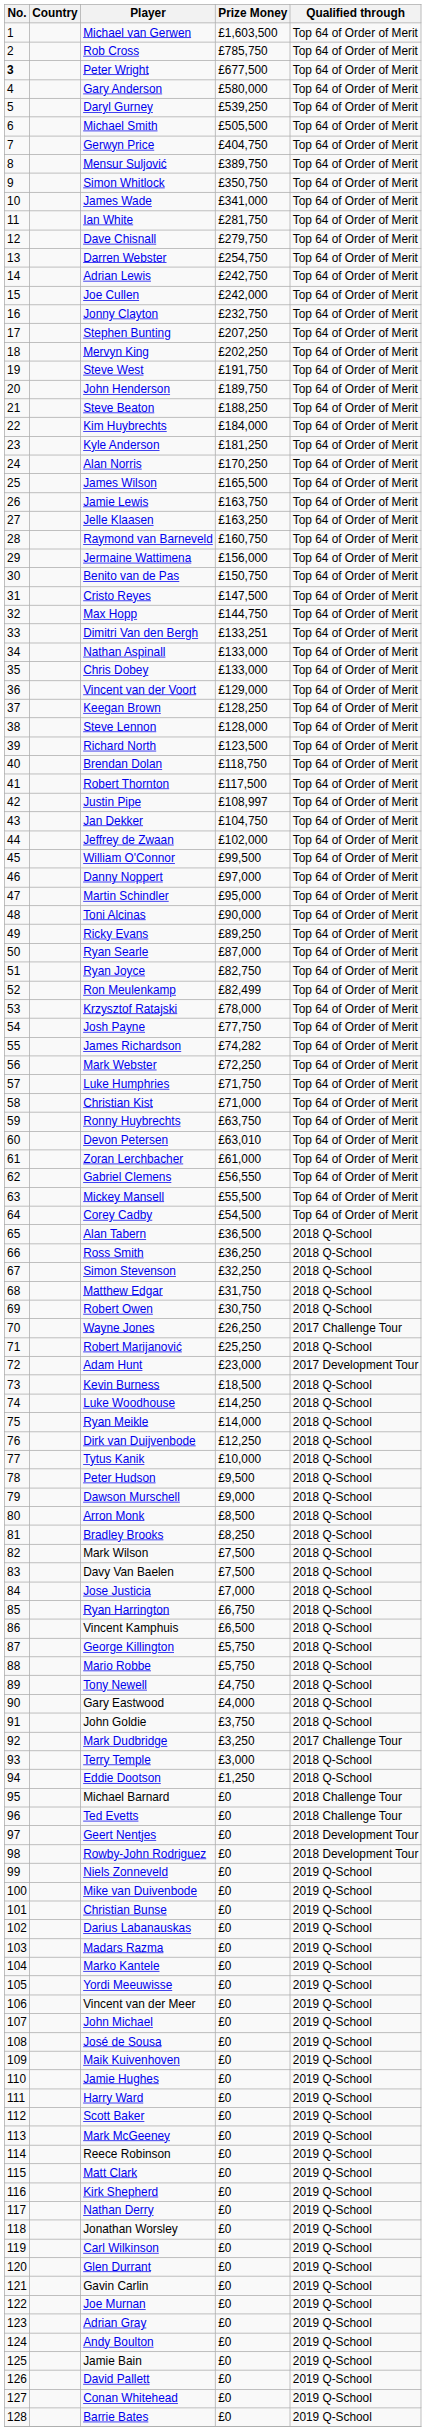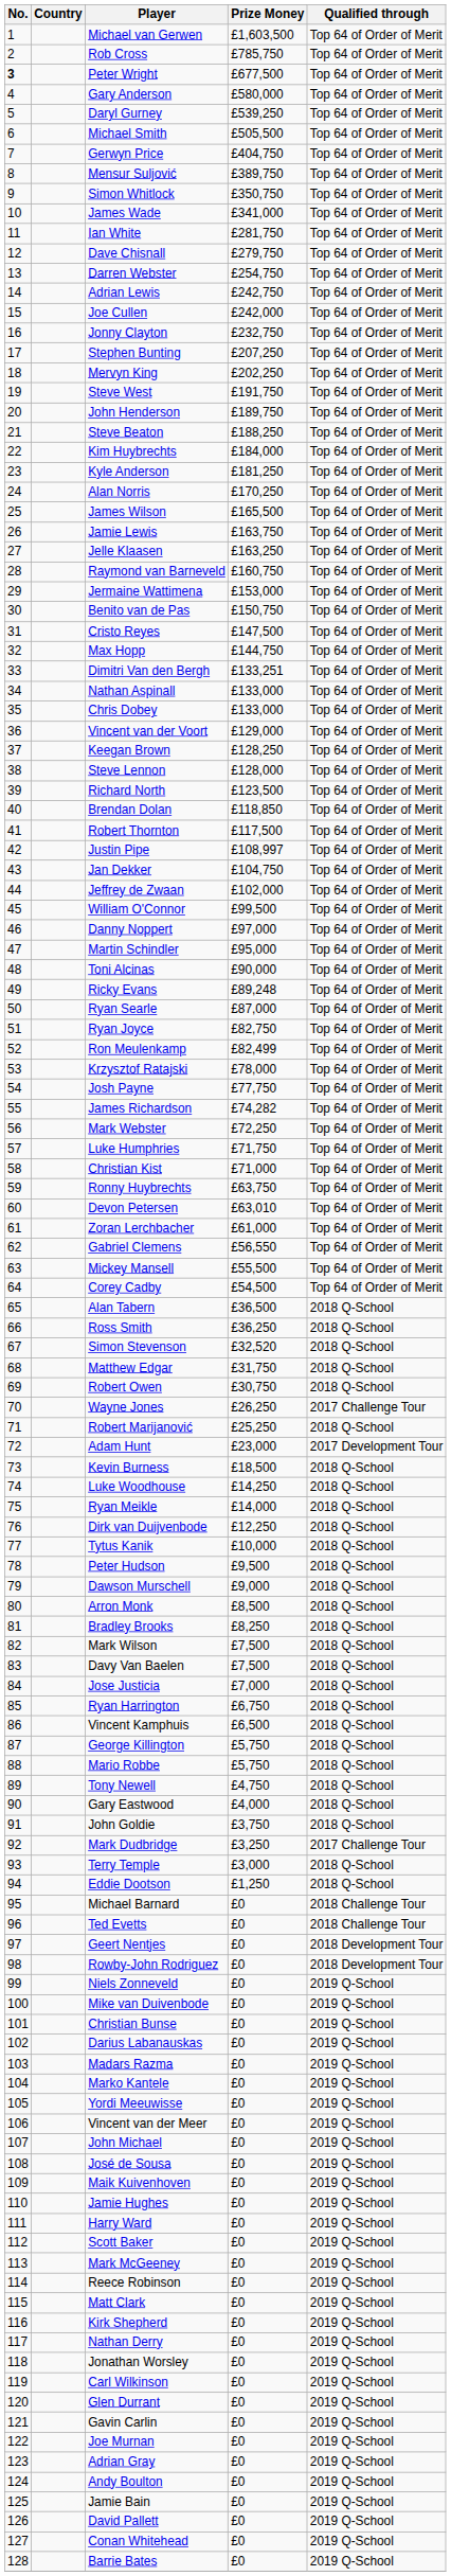Jermaine Wattimena | Prize Money: £156,000 -> £153,000
Brendan Dolan | Prize Money: £118,750 -> £118,850
Ricky Evans | Prize Money: £89,250 -> £89,248
Simon Stevenson | Prize Money: £32,250 -> £32,520
